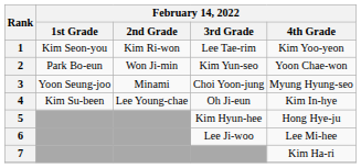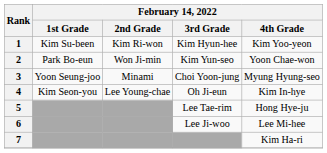1 | February 14, 2022 / 1st Grade: Kim Seon-you -> Kim Su-been
1 | February 14, 2022 / 3rd Grade: Lee Tae-rim -> Kim Hyun-hee
4 | February 14, 2022 / 1st Grade: Kim Su-been -> Kim Seon-you
5 | February 14, 2022 / 3rd Grade: Kim Hyun-hee -> Lee Tae-rim
